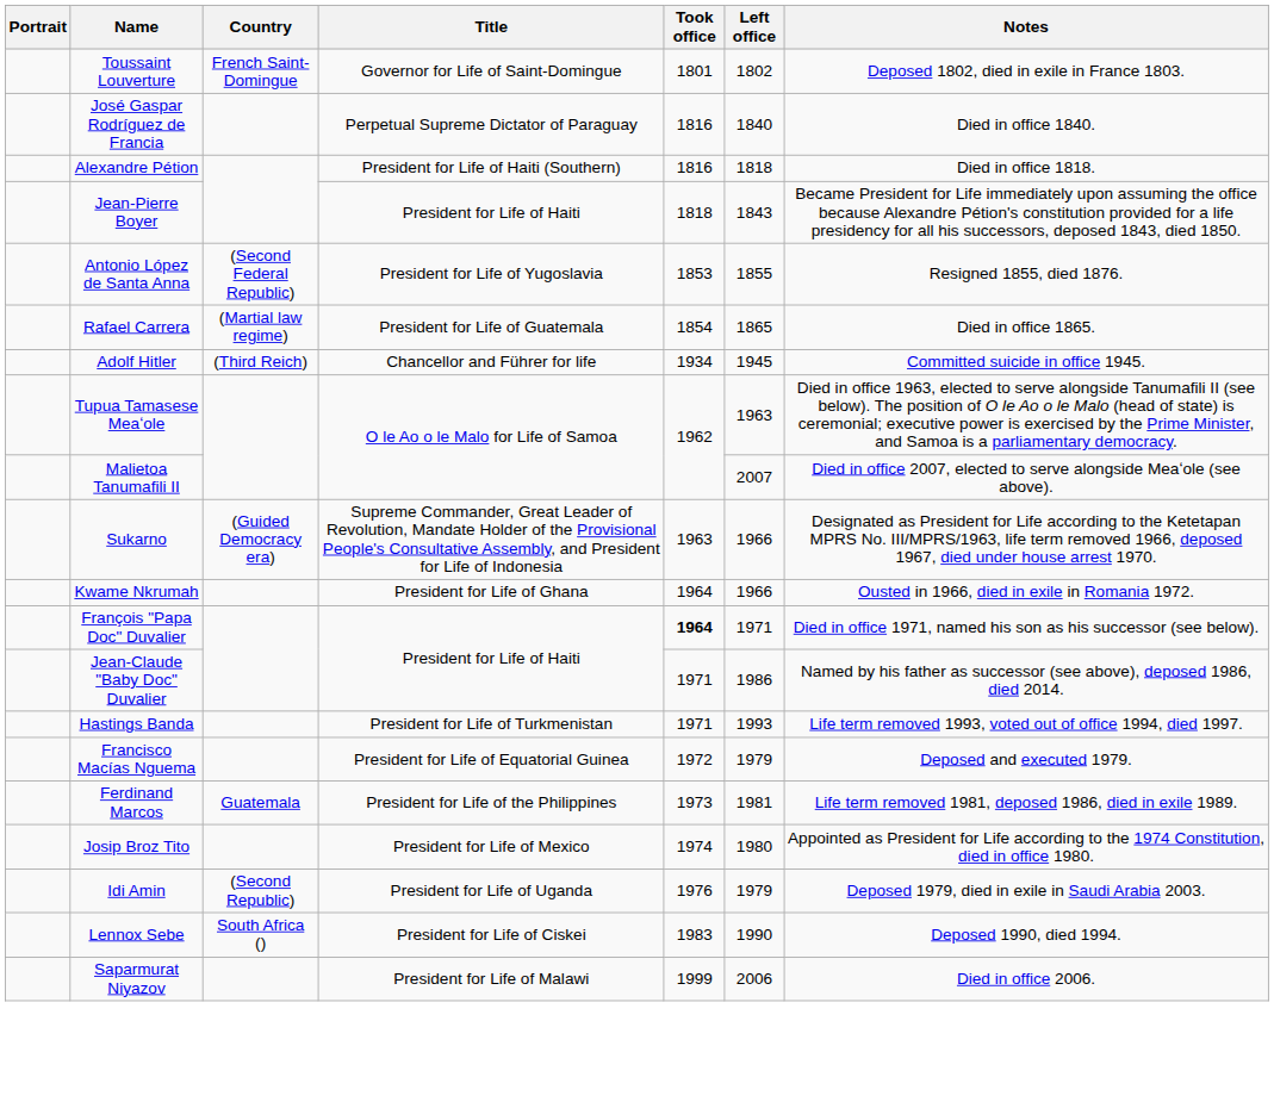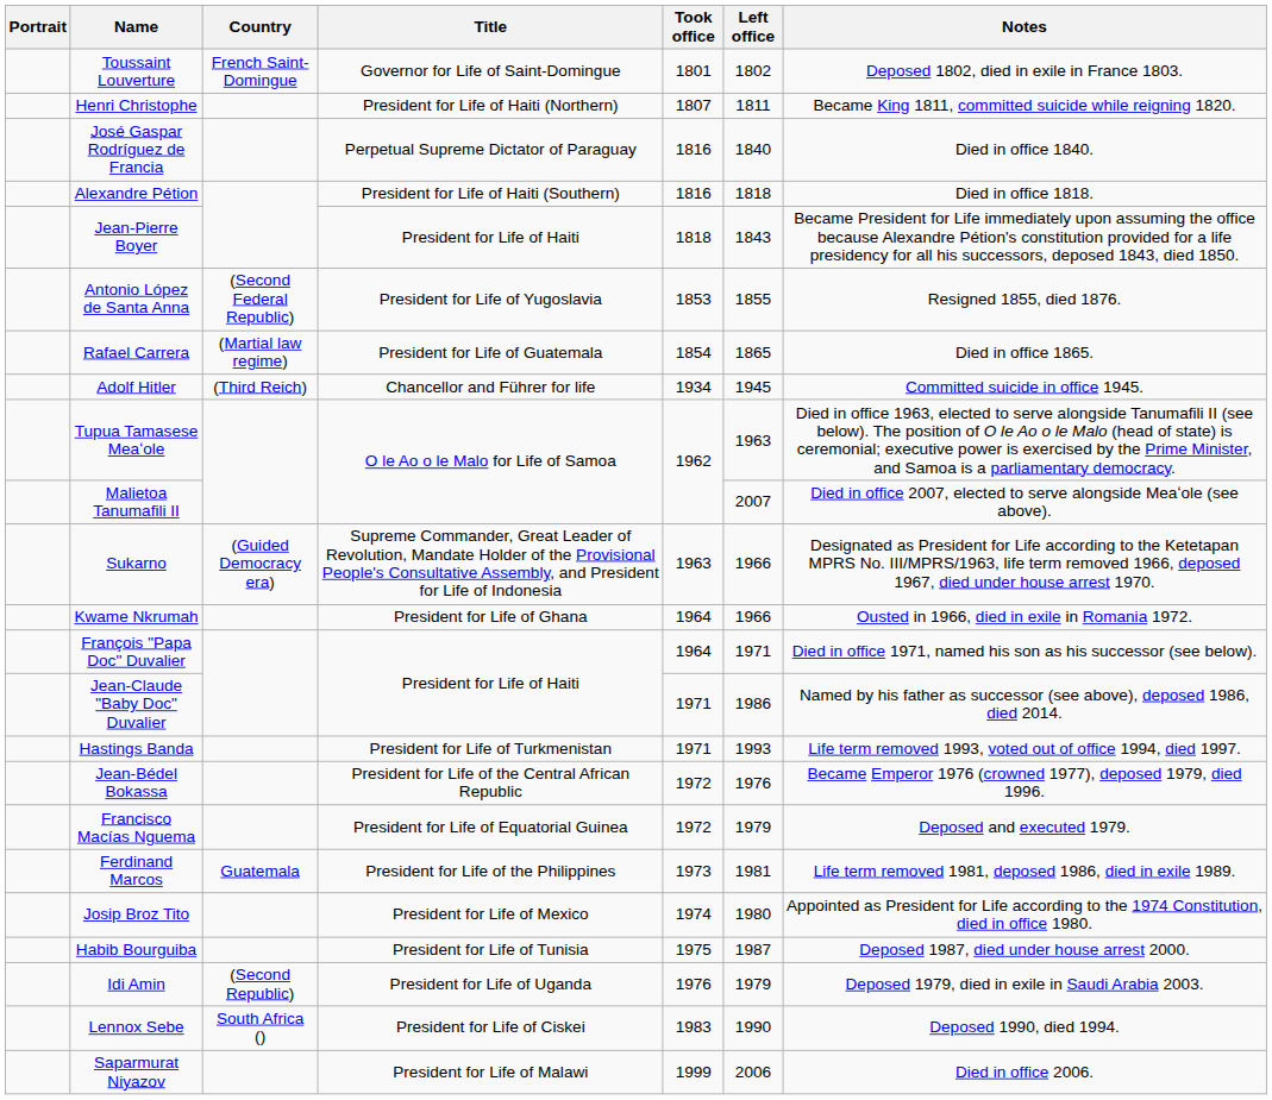+ row: Henri Christophe | President for Life of Haiti (Northern) | 1807 | 1811 | Became King 1811, committed suicide while reigning 1820.
François "Papa Doc" Duvalier | Took office: bold -> normal
+ row: Jean-Bédel Bokassa | President for Life of the Central African Republic | 1972 | 1976 | Became Emperor 1976 (crowned 1977), deposed 1979, died 1996.
+ row: Habib Bourguiba | President for Life of Tunisia | 1975 | 1987 | Deposed 1987, died under house arrest 2000.
